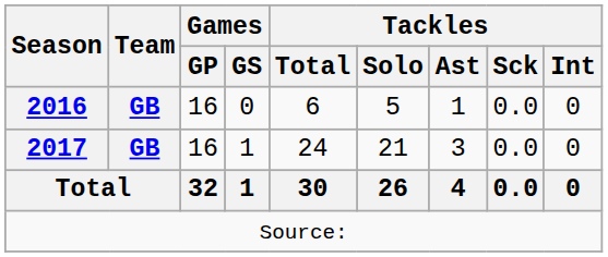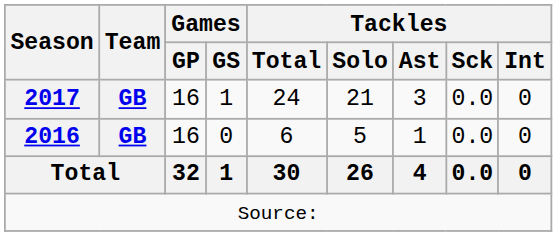rows swapped: 2016 <-> 2017
